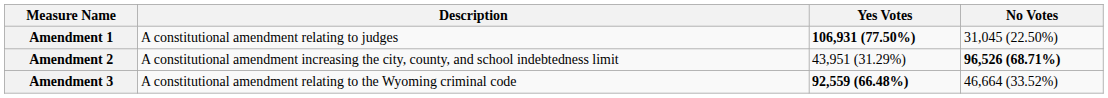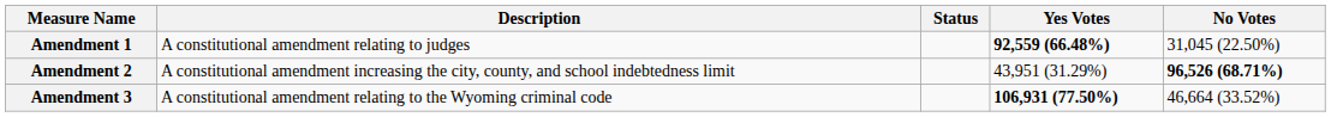+ column: Status
Amendment 1 | Yes Votes: 106,931 (77.50%) -> 92,559 (66.48%)
Amendment 3 | Yes Votes: 92,559 (66.48%) -> 106,931 (77.50%)
